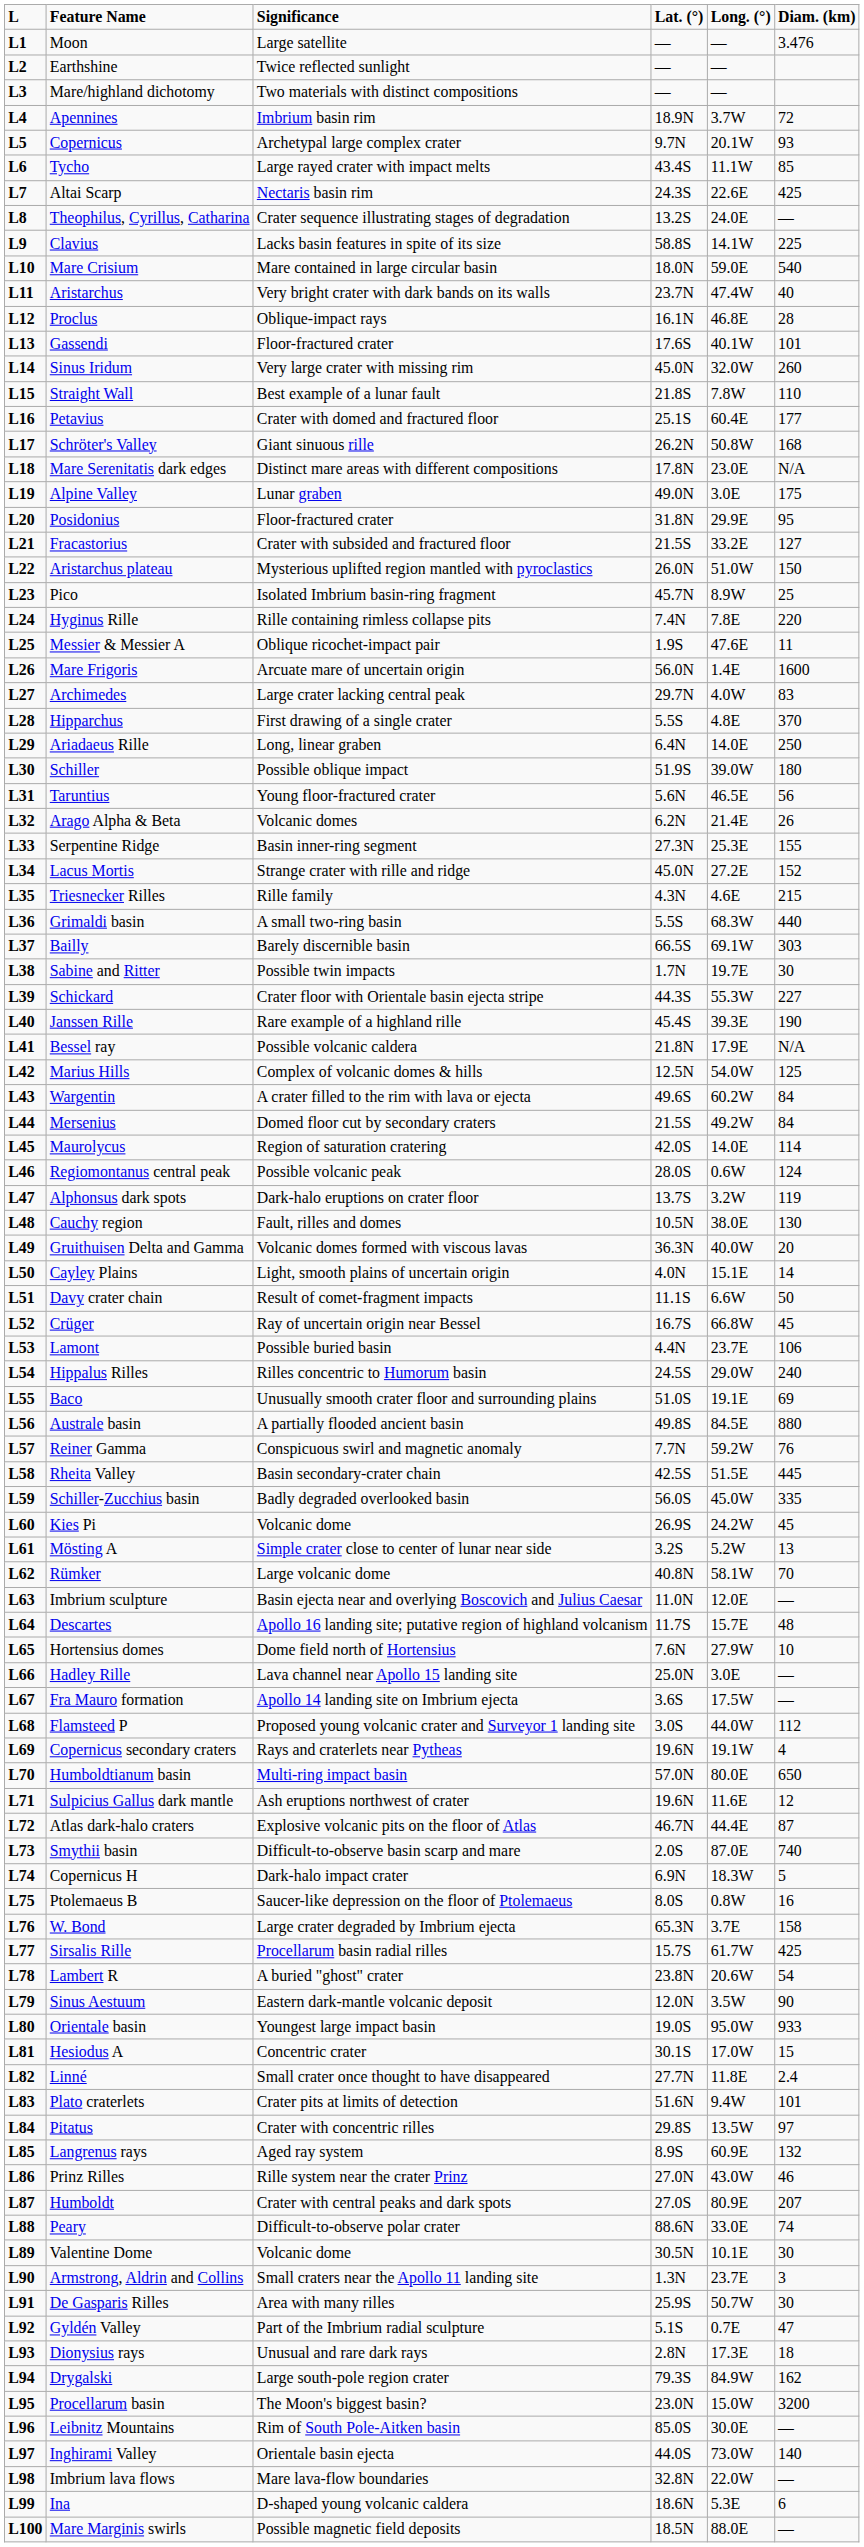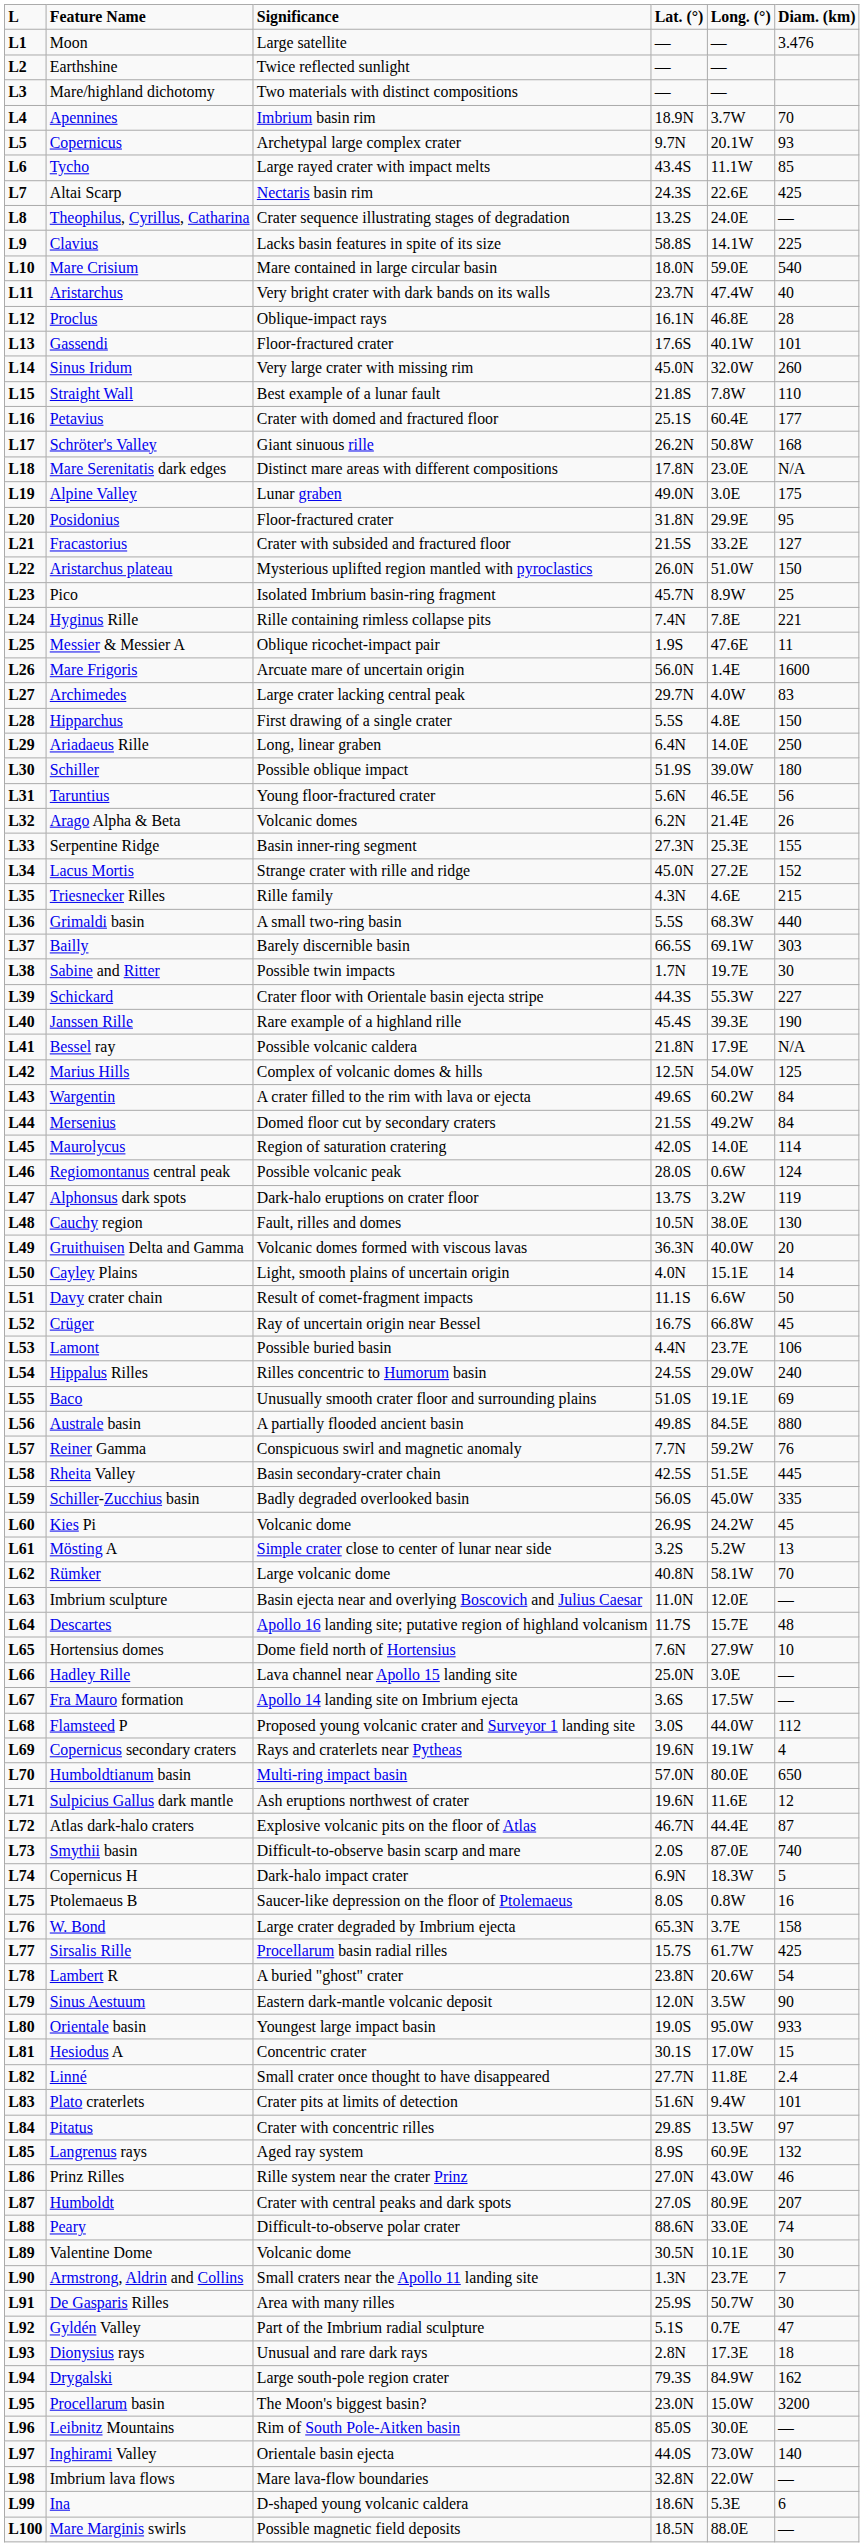Apennines | Diam. (km): 72 -> 70
Hyginus Rille | Diam. (km): 220 -> 221
Hipparchus | Diam. (km): 370 -> 150
Armstrong, Aldrin and Collins | Diam. (km): 3 -> 7
